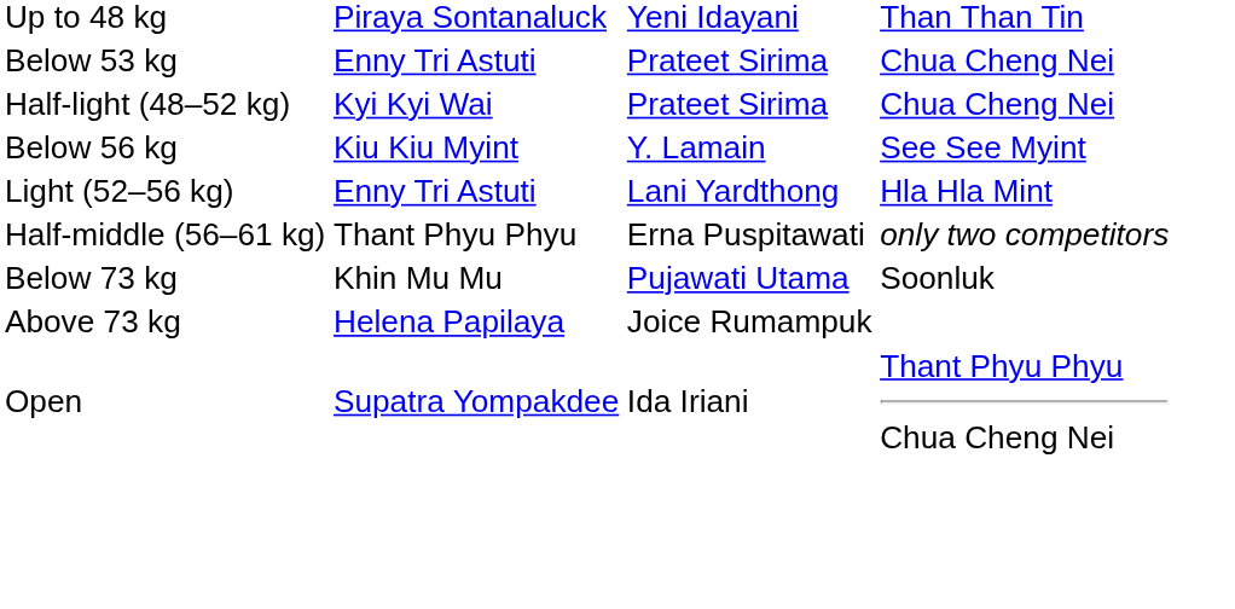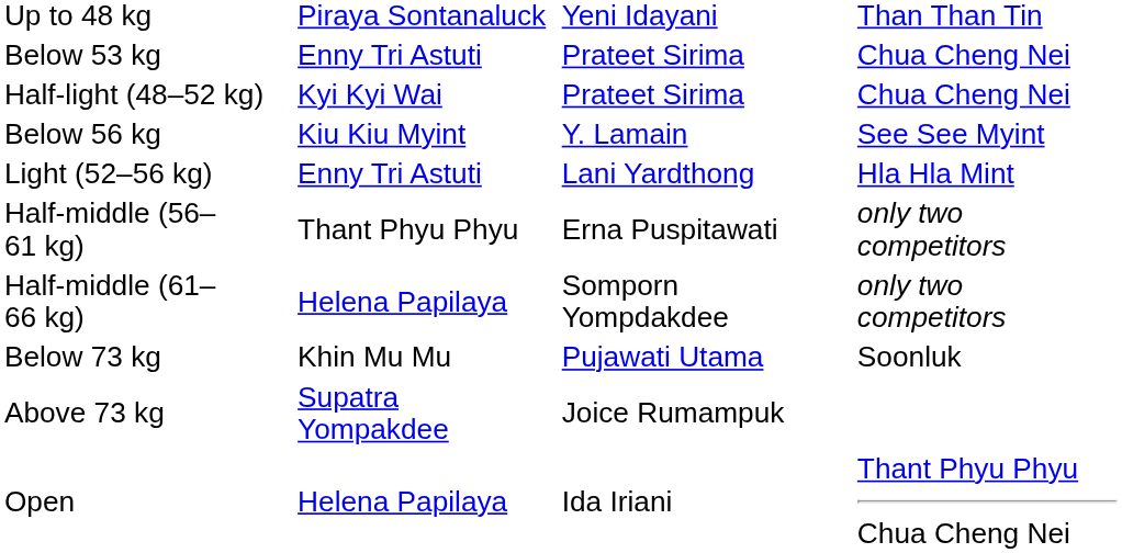+ row: Half-middle (61–66 kg) | Helena Papilaya | Somporn Yompdakdee | only two competitors
Above 73 kg | column 2: Helena Papilaya -> Supatra Yompakdee
Open | column 2: Supatra Yompakdee -> Helena Papilaya
